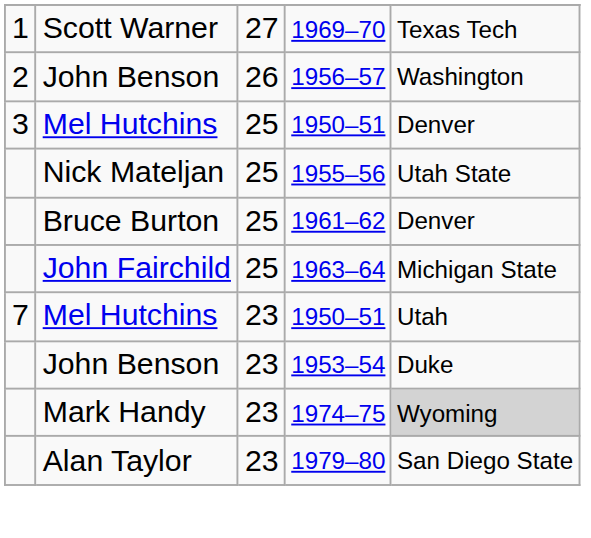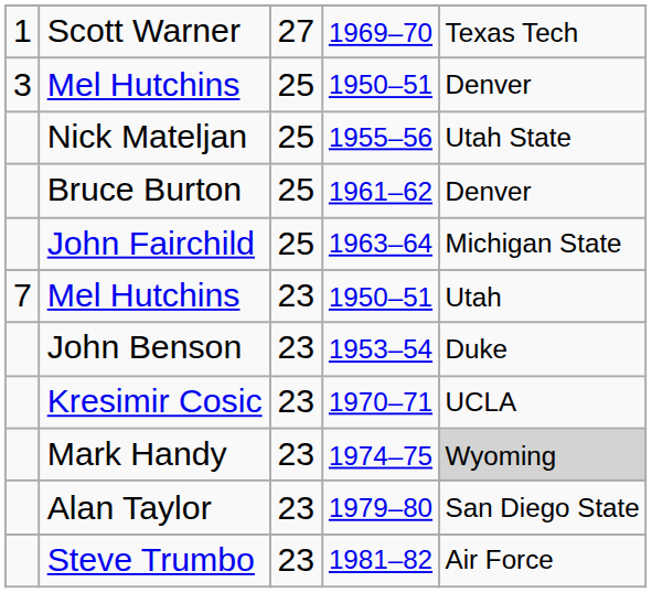- row: 2 | John Benson | 26 | 1956–57 | Washington
+ row: Kresimir Cosic | 23 | 1970–71 | UCLA
+ row: Steve Trumbo | 23 | 1981–82 | Air Force
